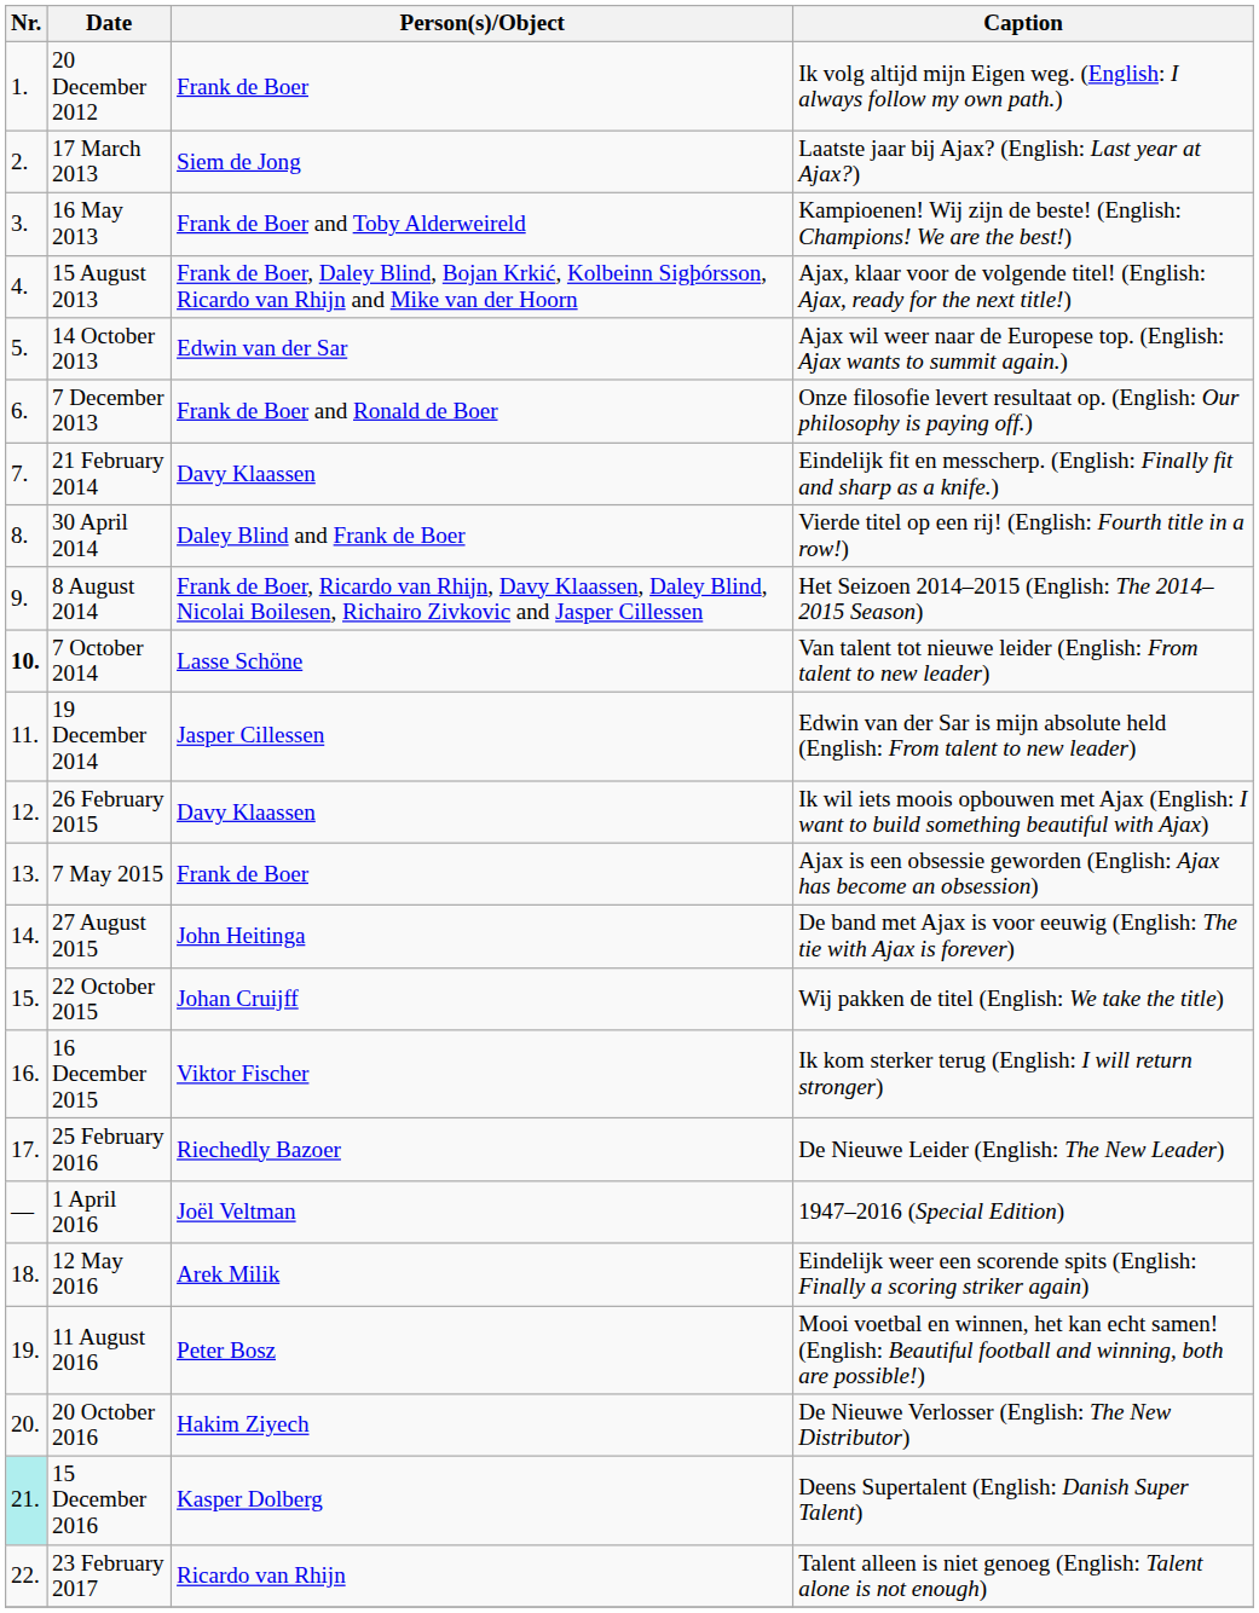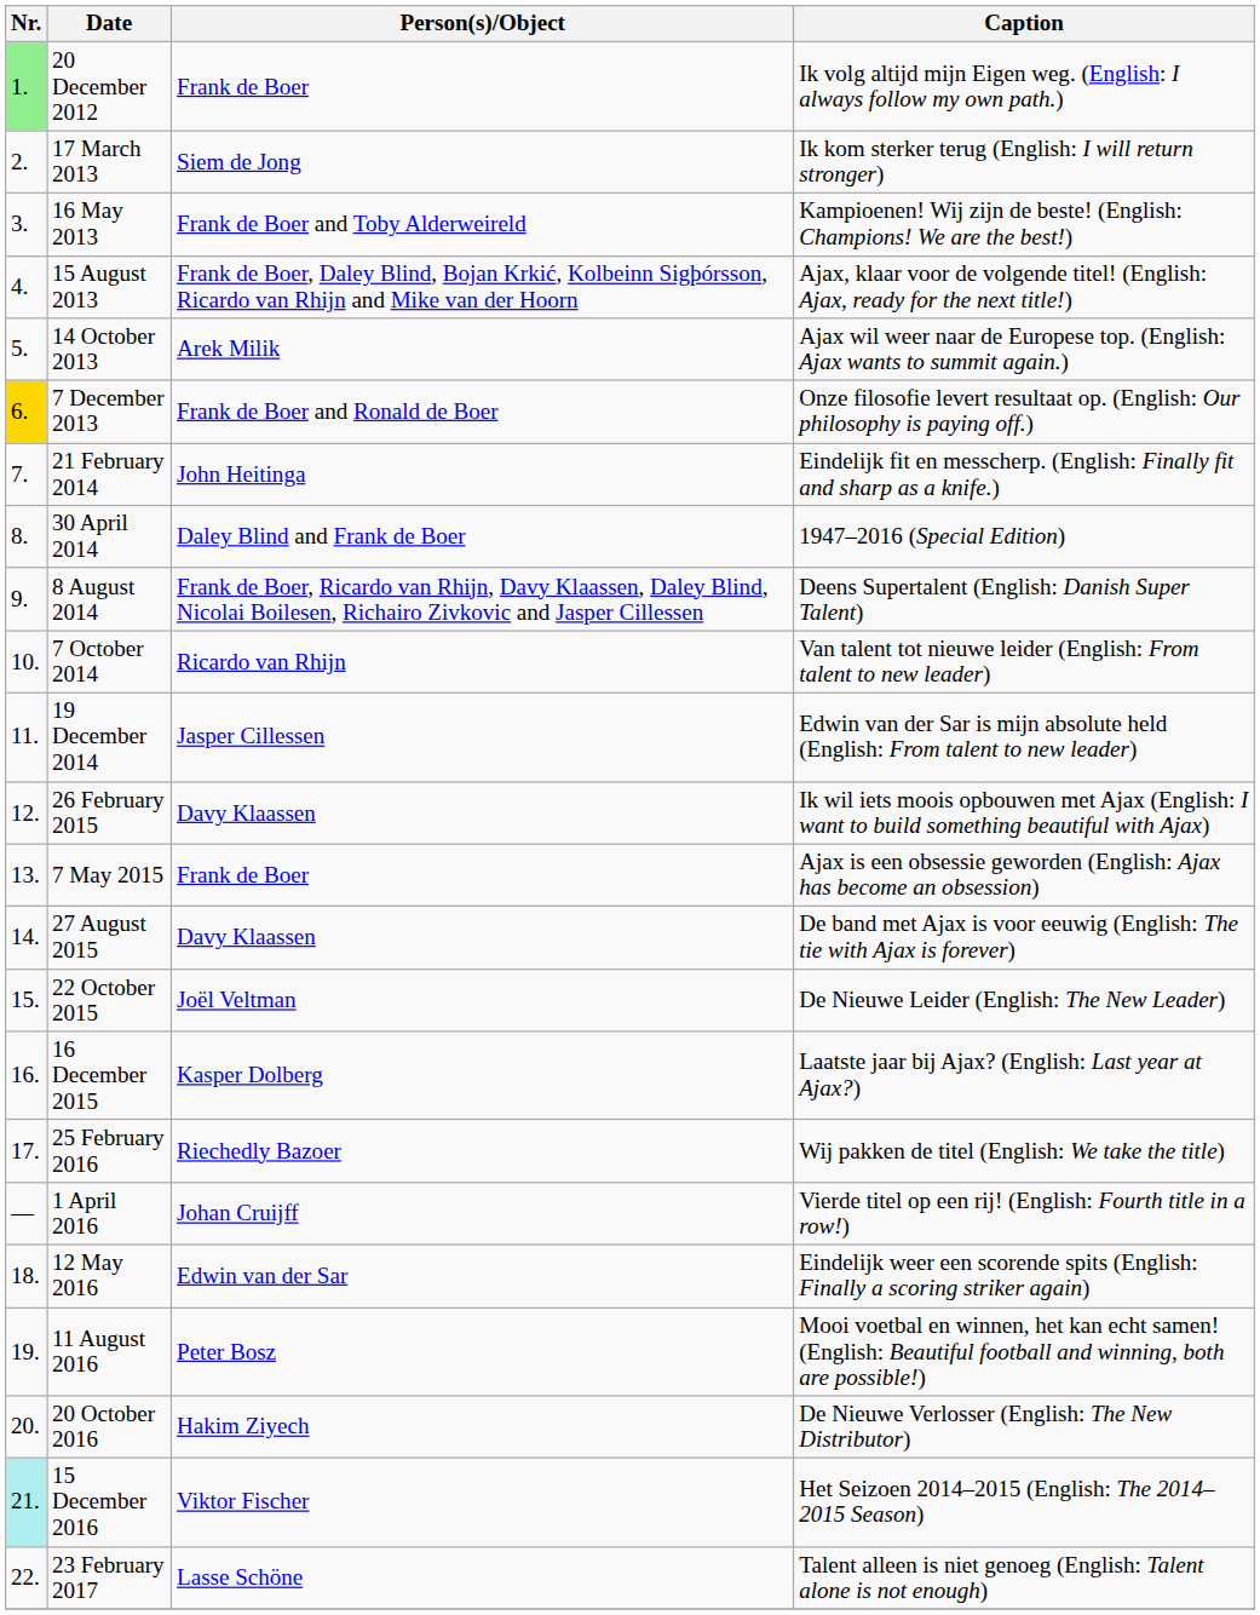20 December 2012 | Nr.: no background -> lightgreen background
17 March 2013 | Caption: Laatste jaar bij Ajax? (English: Last year at Ajax?) -> Ik kom sterker terug (English: I will return stronger)
14 October 2013 | Person(s)/Object: Edwin van der Sar -> Arek Milik
7 December 2013 | Nr.: no background -> gold background
21 February 2014 | Person(s)/Object: Davy Klaassen -> John Heitinga
30 April 2014 | Caption: Vierde titel op een rij! (English: Fourth title in a row!) -> 1947–2016 (Special Edition)
8 August 2014 | Caption: Het Seizoen 2014–2015 (English: The 2014–2015 Season) -> Deens Supertalent (English: Danish Super Talent)
7 October 2014 | Nr.: bold -> normal
7 October 2014 | Person(s)/Object: Lasse Schöne -> Ricardo van Rhijn
27 August 2015 | Person(s)/Object: John Heitinga -> Davy Klaassen
22 October 2015 | Person(s)/Object: Johan Cruijff -> Joël Veltman
22 October 2015 | Caption: Wij pakken de titel (English: We take the title) -> De Nieuwe Leider (English: The New Leader)
16 December 2015 | Person(s)/Object: Viktor Fischer -> Kasper Dolberg
16 December 2015 | Caption: Ik kom sterker terug (English: I will return stronger) -> Laatste jaar bij Ajax? (English: Last year at Ajax?)
25 February 2016 | Caption: De Nieuwe Leider (English: The New Leader) -> Wij pakken de titel (English: We take the title)
1 April 2016 | Person(s)/Object: Joël Veltman -> Johan Cruijff
1 April 2016 | Caption: 1947–2016 (Special Edition) -> Vierde titel op een rij! (English: Fourth title in a row!)
12 May 2016 | Person(s)/Object: Arek Milik -> Edwin van der Sar
15 December 2016 | Person(s)/Object: Kasper Dolberg -> Viktor Fischer
15 December 2016 | Caption: Deens Supertalent (English: Danish Super Talent) -> Het Seizoen 2014–2015 (English: The 2014–2015 Season)
23 February 2017 | Person(s)/Object: Ricardo van Rhijn -> Lasse Schöne
